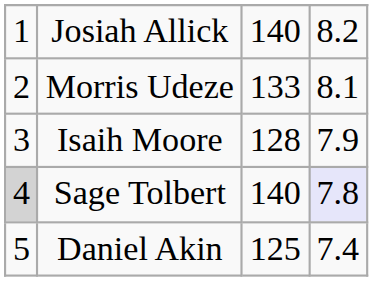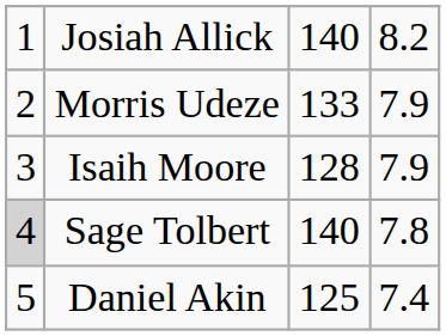Morris Udeze | column 4: 8.1 -> 7.9
Sage Tolbert | column 4: lavender background -> no background
